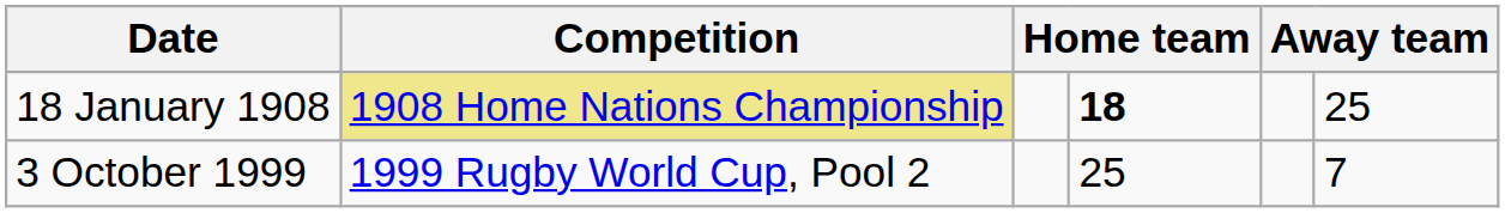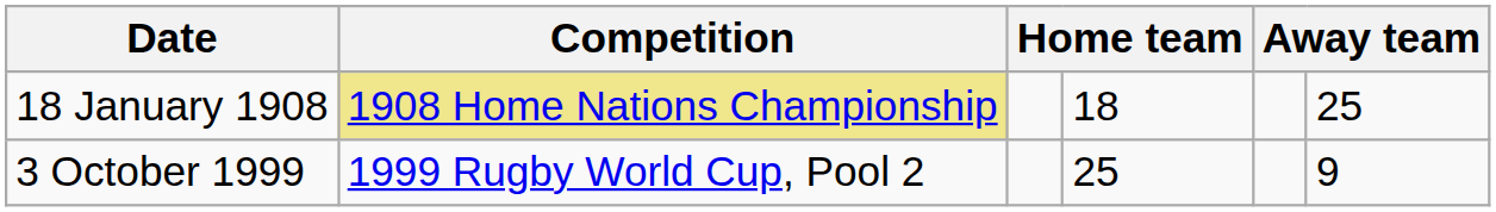18 January 1908 | column 4: bold -> normal
3 October 1999 | column 6: 7 -> 9
